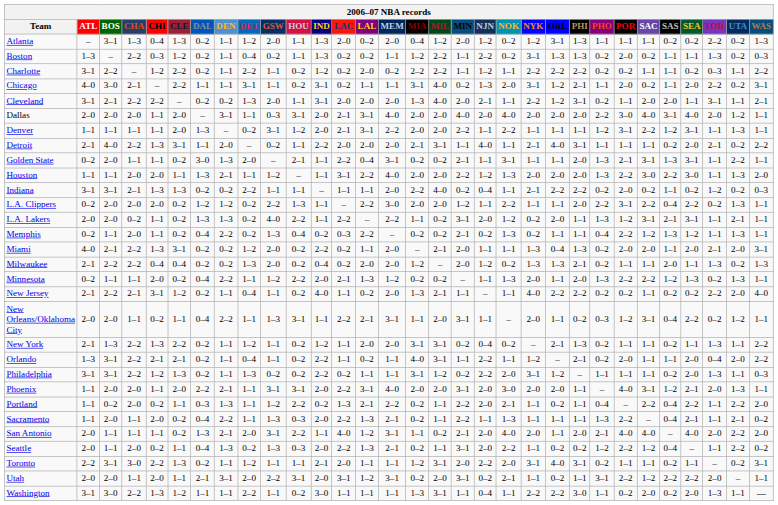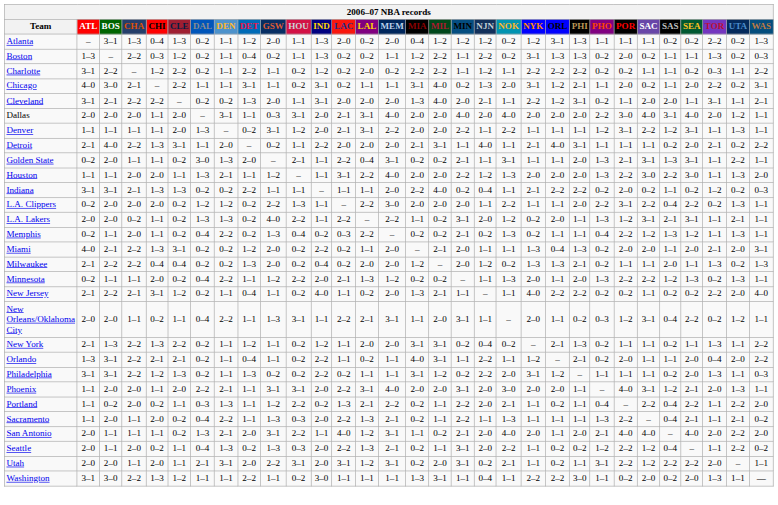Atlanta | MIN: 2–0 -> 1–2
L.A. Clippers | MIN: 1–2 -> 2–0
- row: Toronto | 2–2 | 3–1 | 3–0 | 2–2 | 1–3 | 0–2 | 1–1 | 1–2 | 1–1 | 1–1 | 2–1 | 2–0 | 1–1 | 1–1 | 1–2 | 3–1 | 2–0 | 2–2 | 2–0 | 3–1 | 4–0 | 3–1 | 0–2 | 1–1 | 1–1 | 0–2 | 1–1 | – | 0–2 | 3–1
